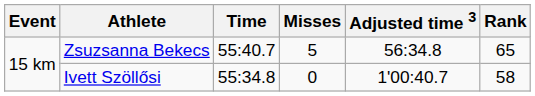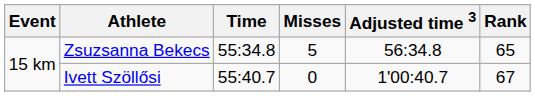Zsuzsanna Bekecs | Time: 55:40.7 -> 55:34.8
Ivett Szöllősi | Time: 55:34.8 -> 55:40.7
Ivett Szöllősi | Rank: 58 -> 67
